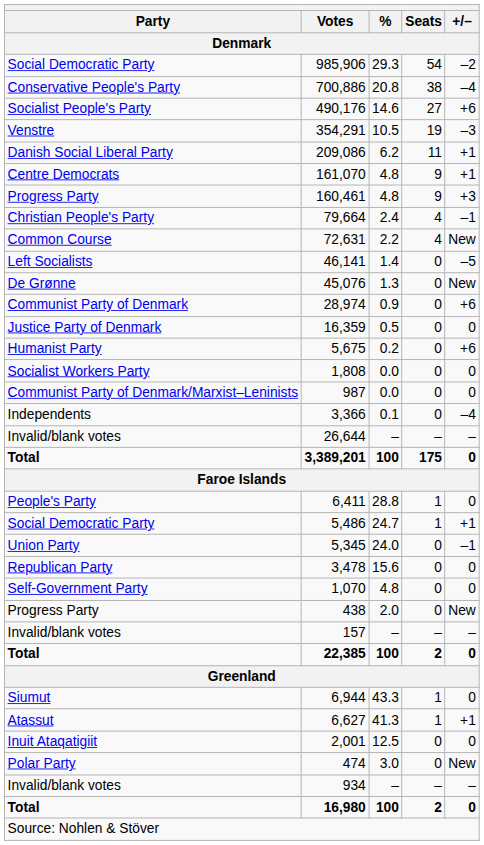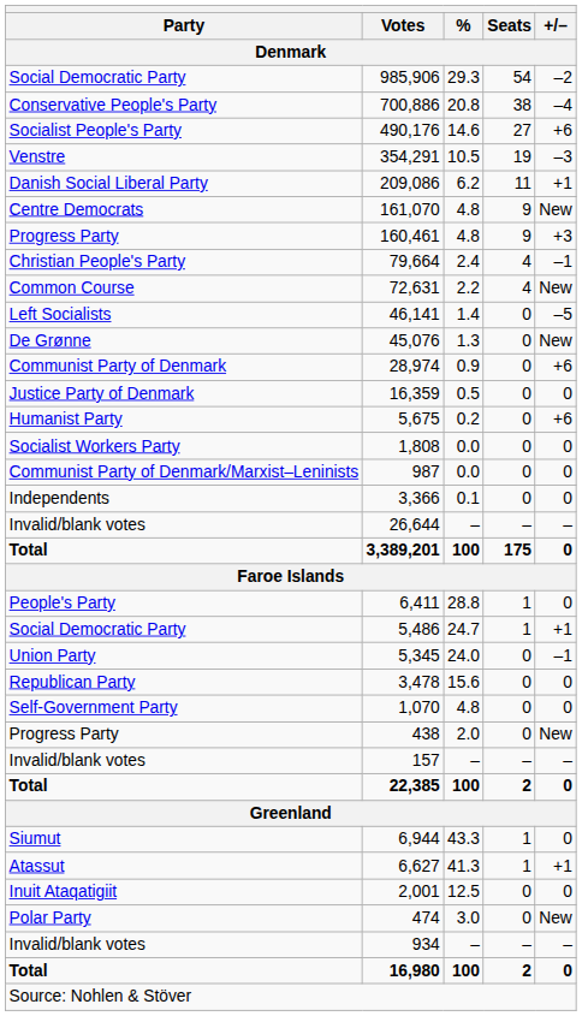161,070 | +/– / Denmark: +1 -> New
3,366 | +/– / Denmark: –4 -> 0
